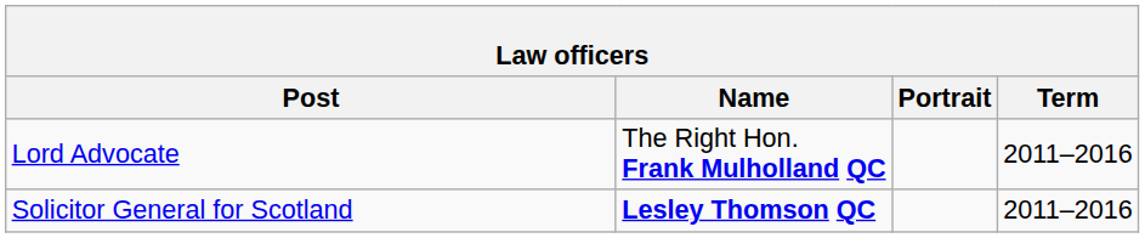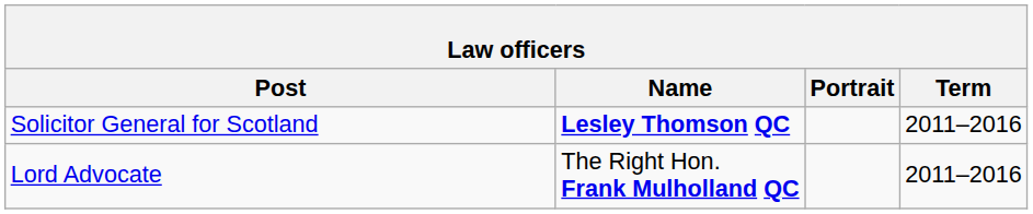rows swapped: Lord Advocate <-> Solicitor General for Scotland
